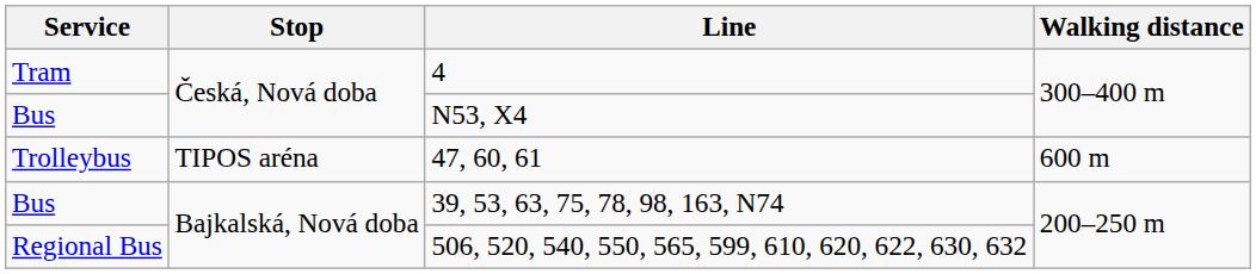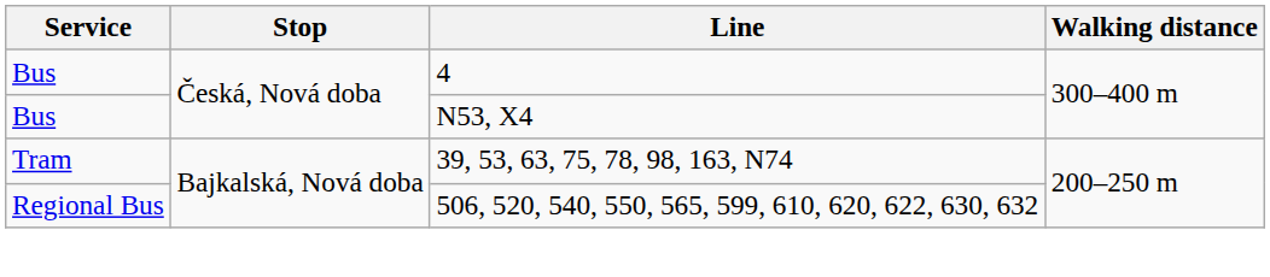4 | Service: Tram -> Bus
- row: Trolleybus | TIPOS aréna | 47, 60, 61 | 600 m
39, 53, 63, 75, 78, 98, 163, N74 | Service: Bus -> Tram
